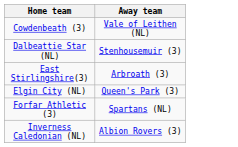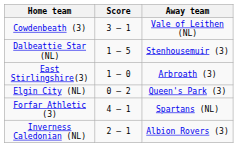+ column: Score | 3 – 1 | 1 – 5 | 1 – 0 | 0 – 2 | 4 – 1 | 2 – 1
